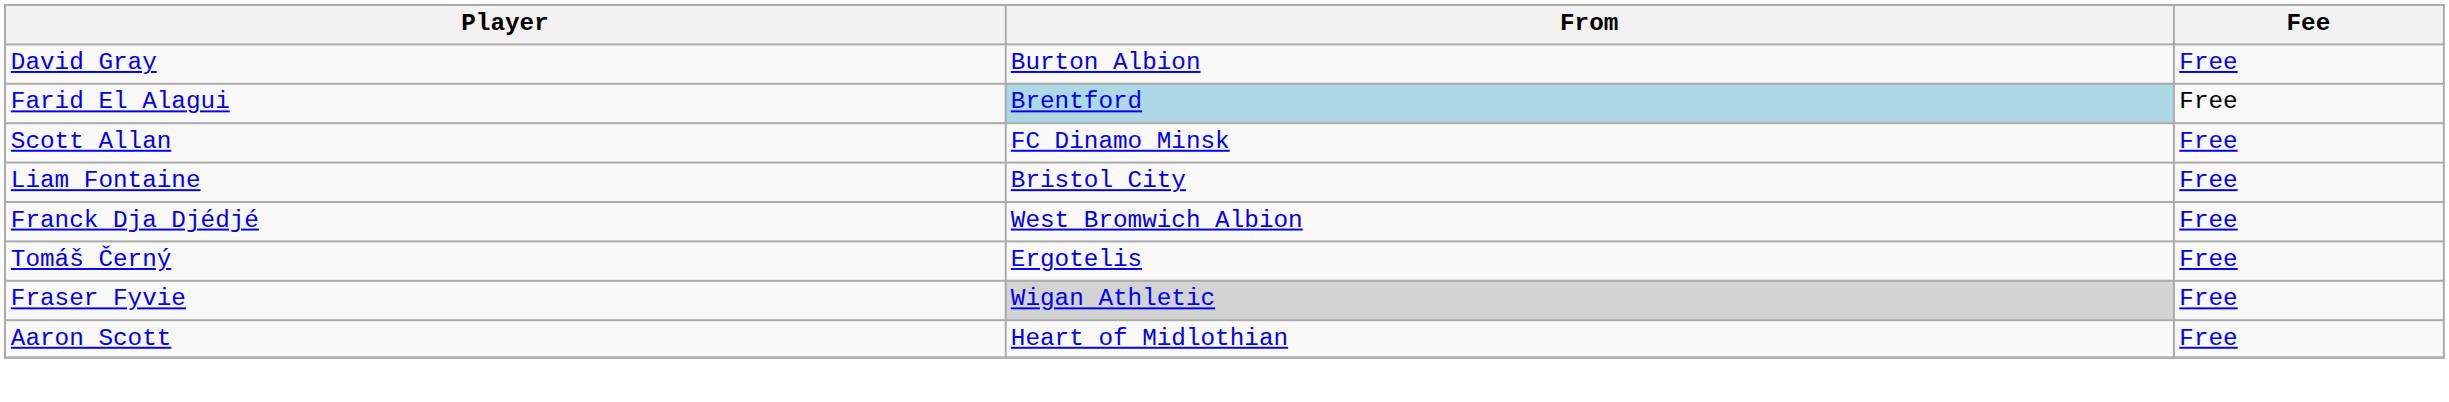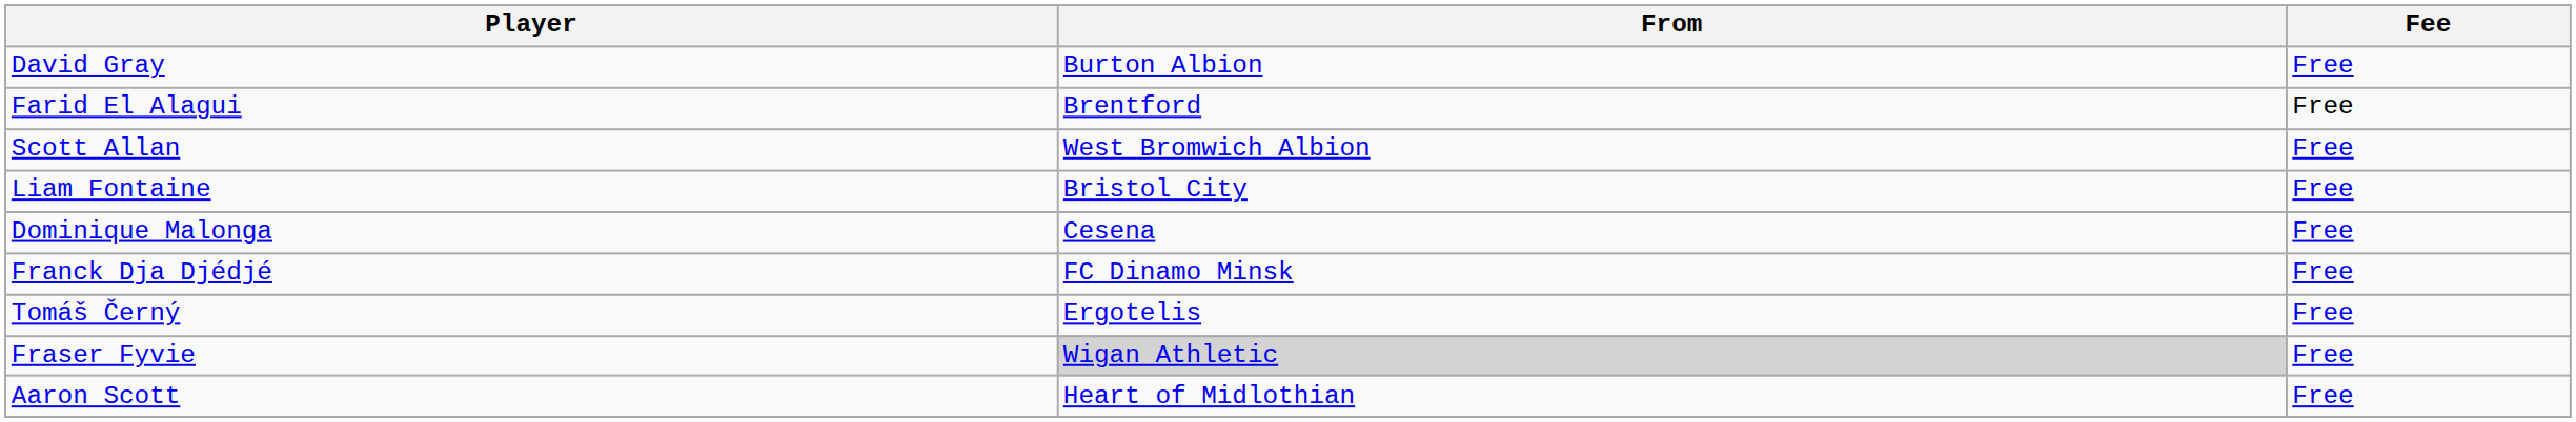Farid El Alagui | From: lightblue background -> no background
Scott Allan | From: FC Dinamo Minsk -> West Bromwich Albion
+ row: Dominique Malonga | Cesena | Free
Franck Dja Djédjé | From: West Bromwich Albion -> FC Dinamo Minsk
